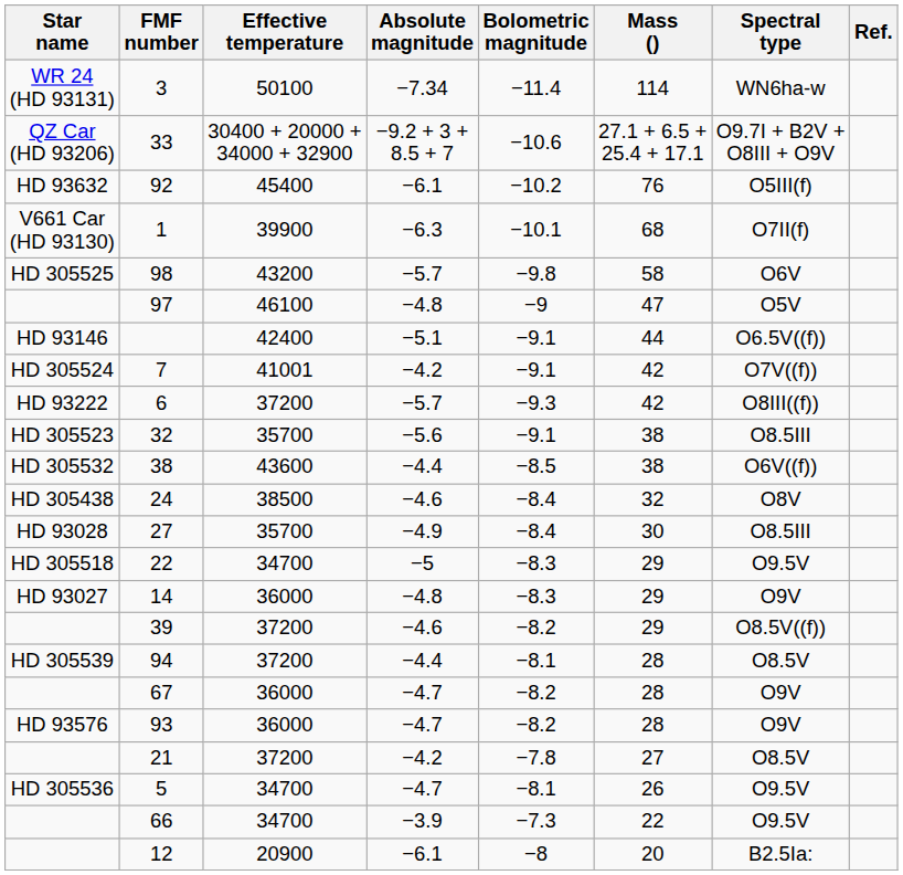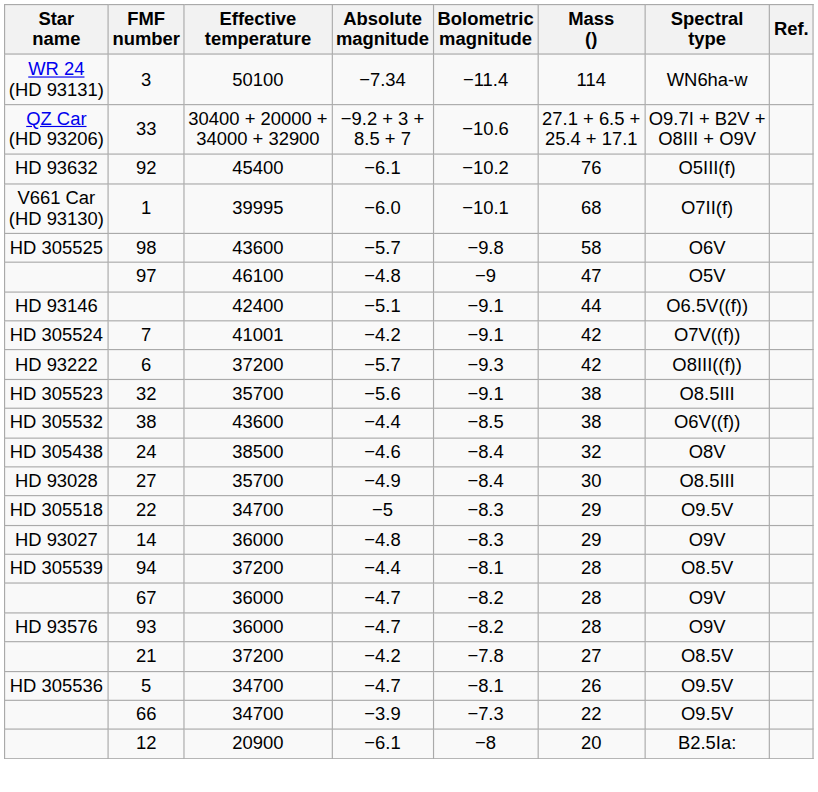1 | Effective temperature: 39900 -> 39995
1 | Absolute magnitude: −6.3 -> −6.0
98 | Effective temperature: 43200 -> 43600
- row: 39 | 37200 | −4.6 | −8.2 | 29 | O8.5V((f))
